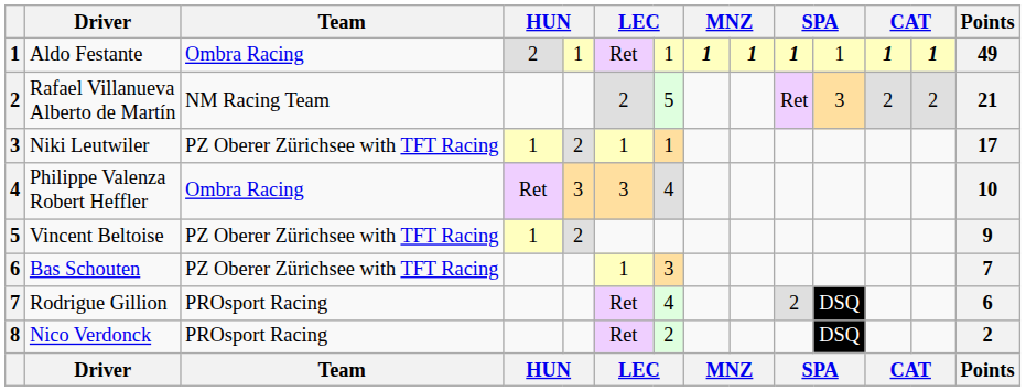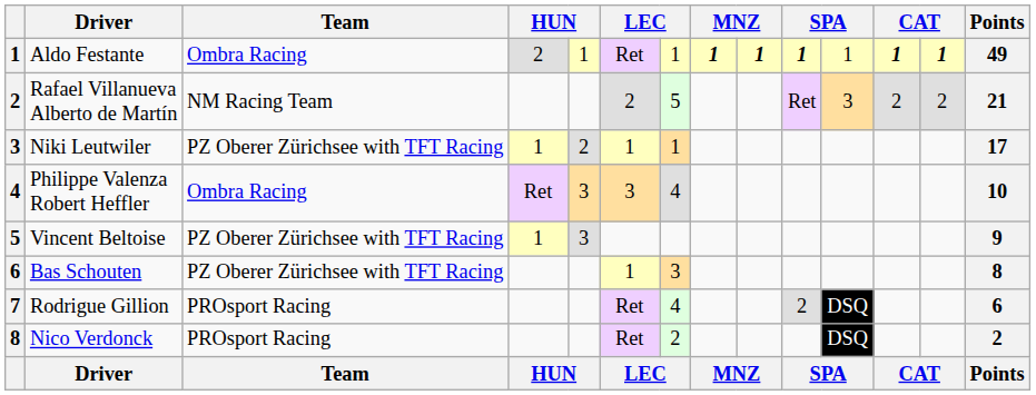Vincent Beltoise | column 5: 2 -> 3
Bas Schouten | Points: 7 -> 8
